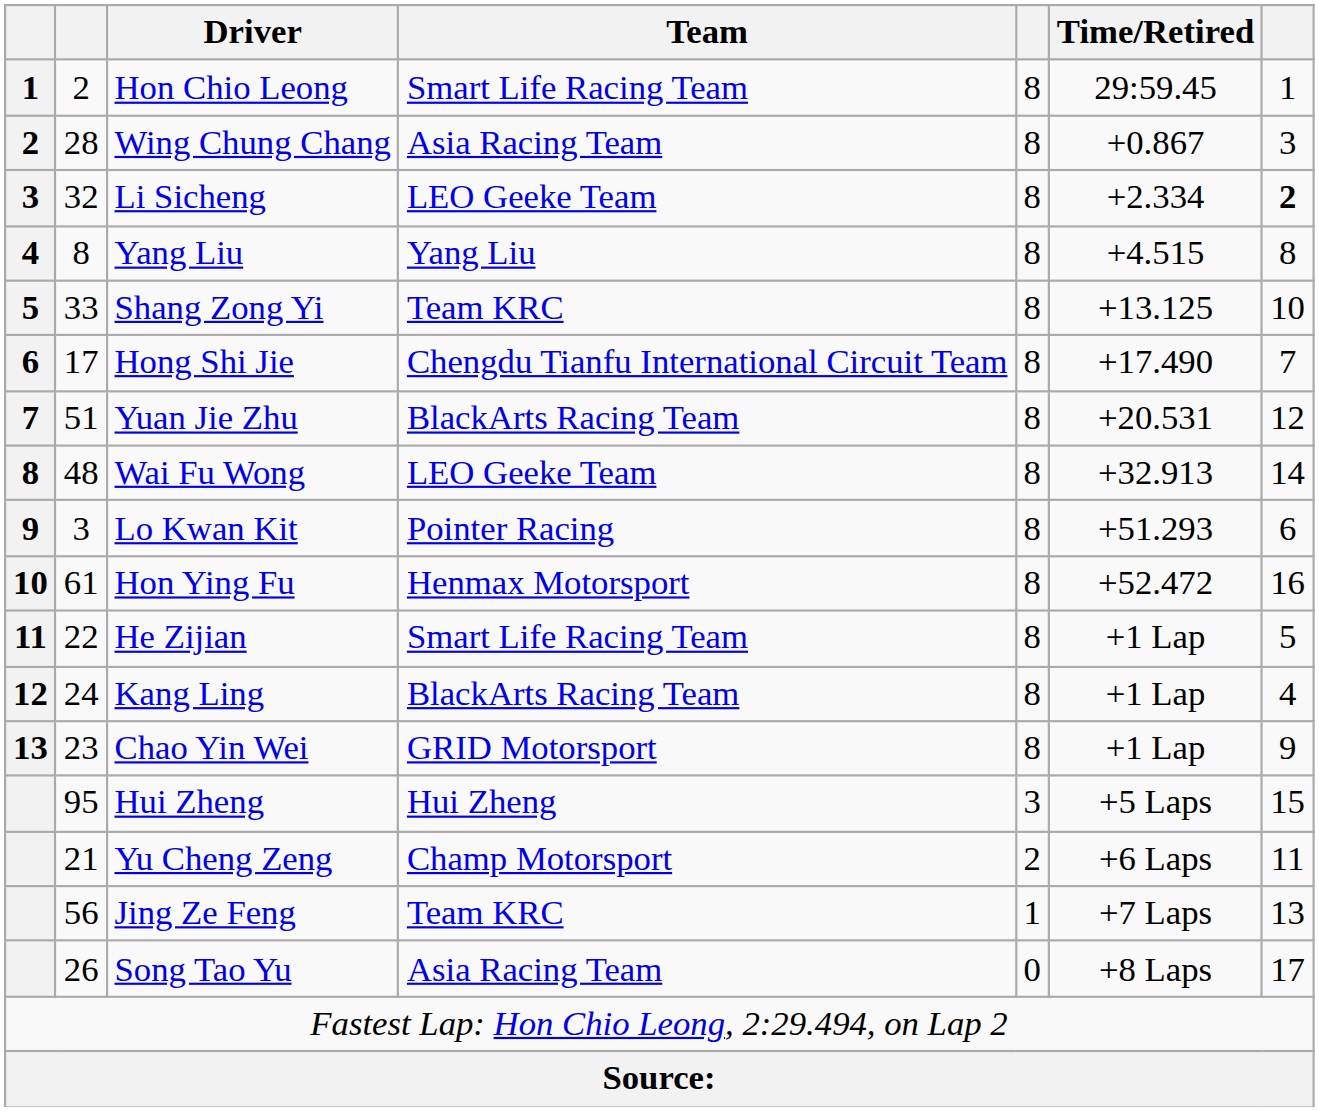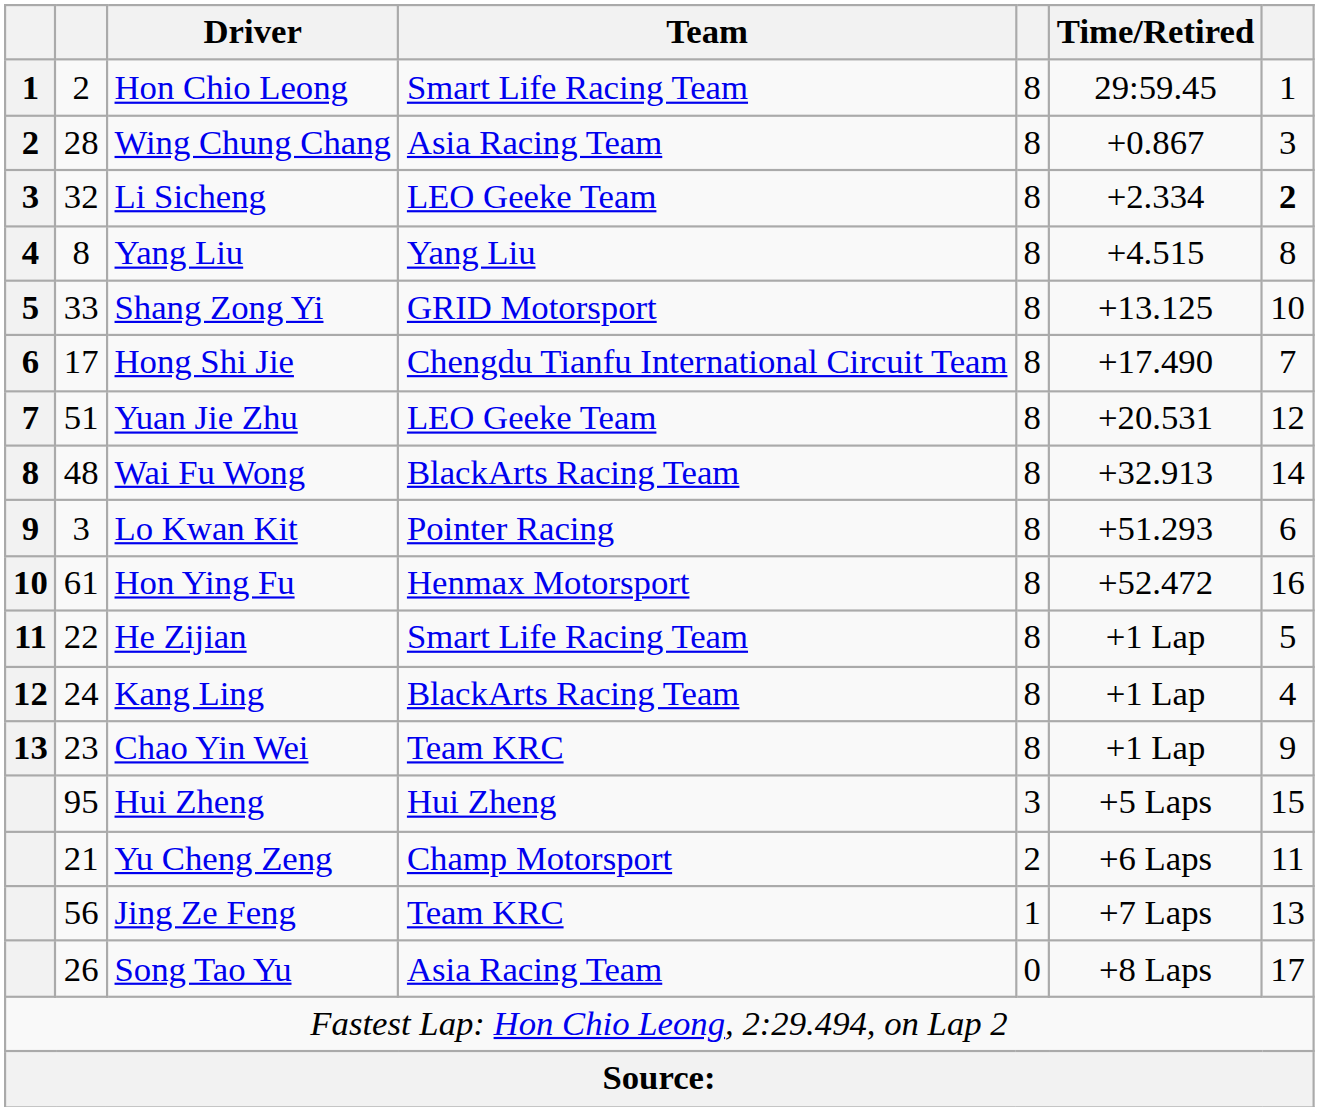Shang Zong Yi | Team: Team KRC -> GRID Motorsport
Yuan Jie Zhu | Team: BlackArts Racing Team -> LEO Geeke Team
Wai Fu Wong | Team: LEO Geeke Team -> BlackArts Racing Team
Chao Yin Wei | Team: GRID Motorsport -> Team KRC
